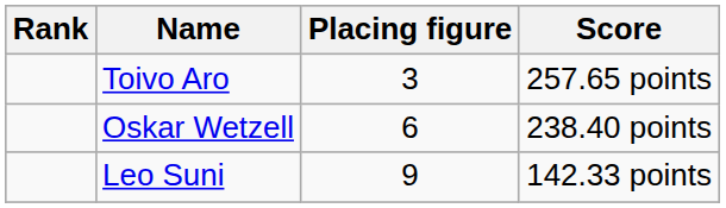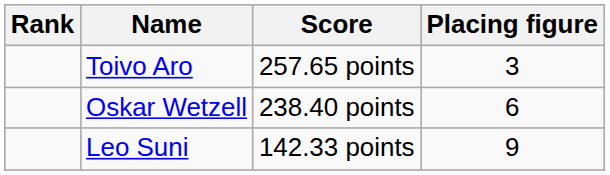columns swapped: Placing figure <-> Score
